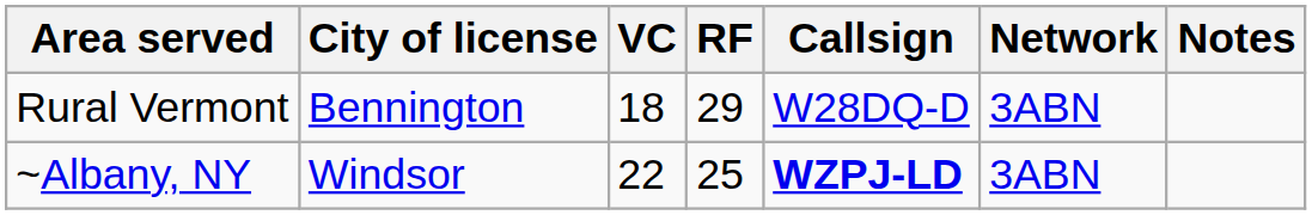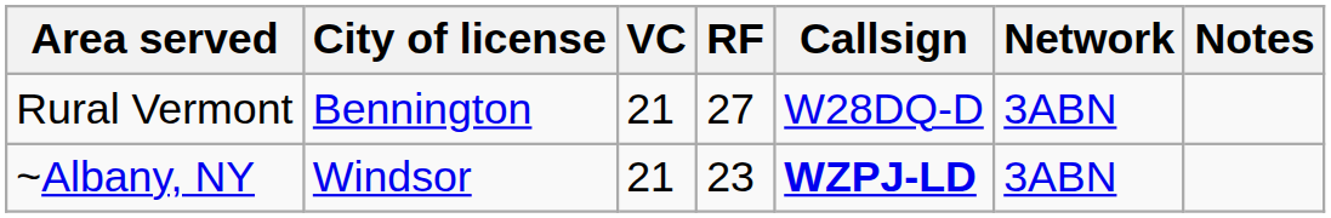Rural Vermont | VC: 18 -> 21
Rural Vermont | RF: 29 -> 27
~Albany, NY | VC: 22 -> 21
~Albany, NY | RF: 25 -> 23
